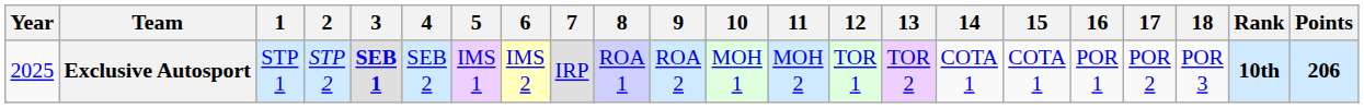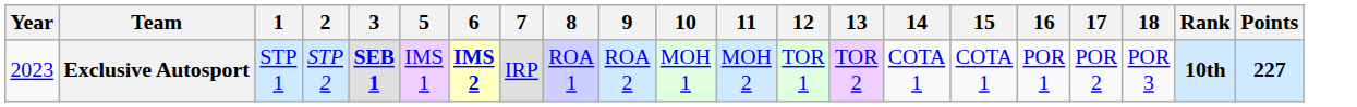- column: 4 | SEB 2
Exclusive Autosport | Year: 2025 -> 2023
Exclusive Autosport | 6: normal -> bold
Exclusive Autosport | Points: 206 -> 227
